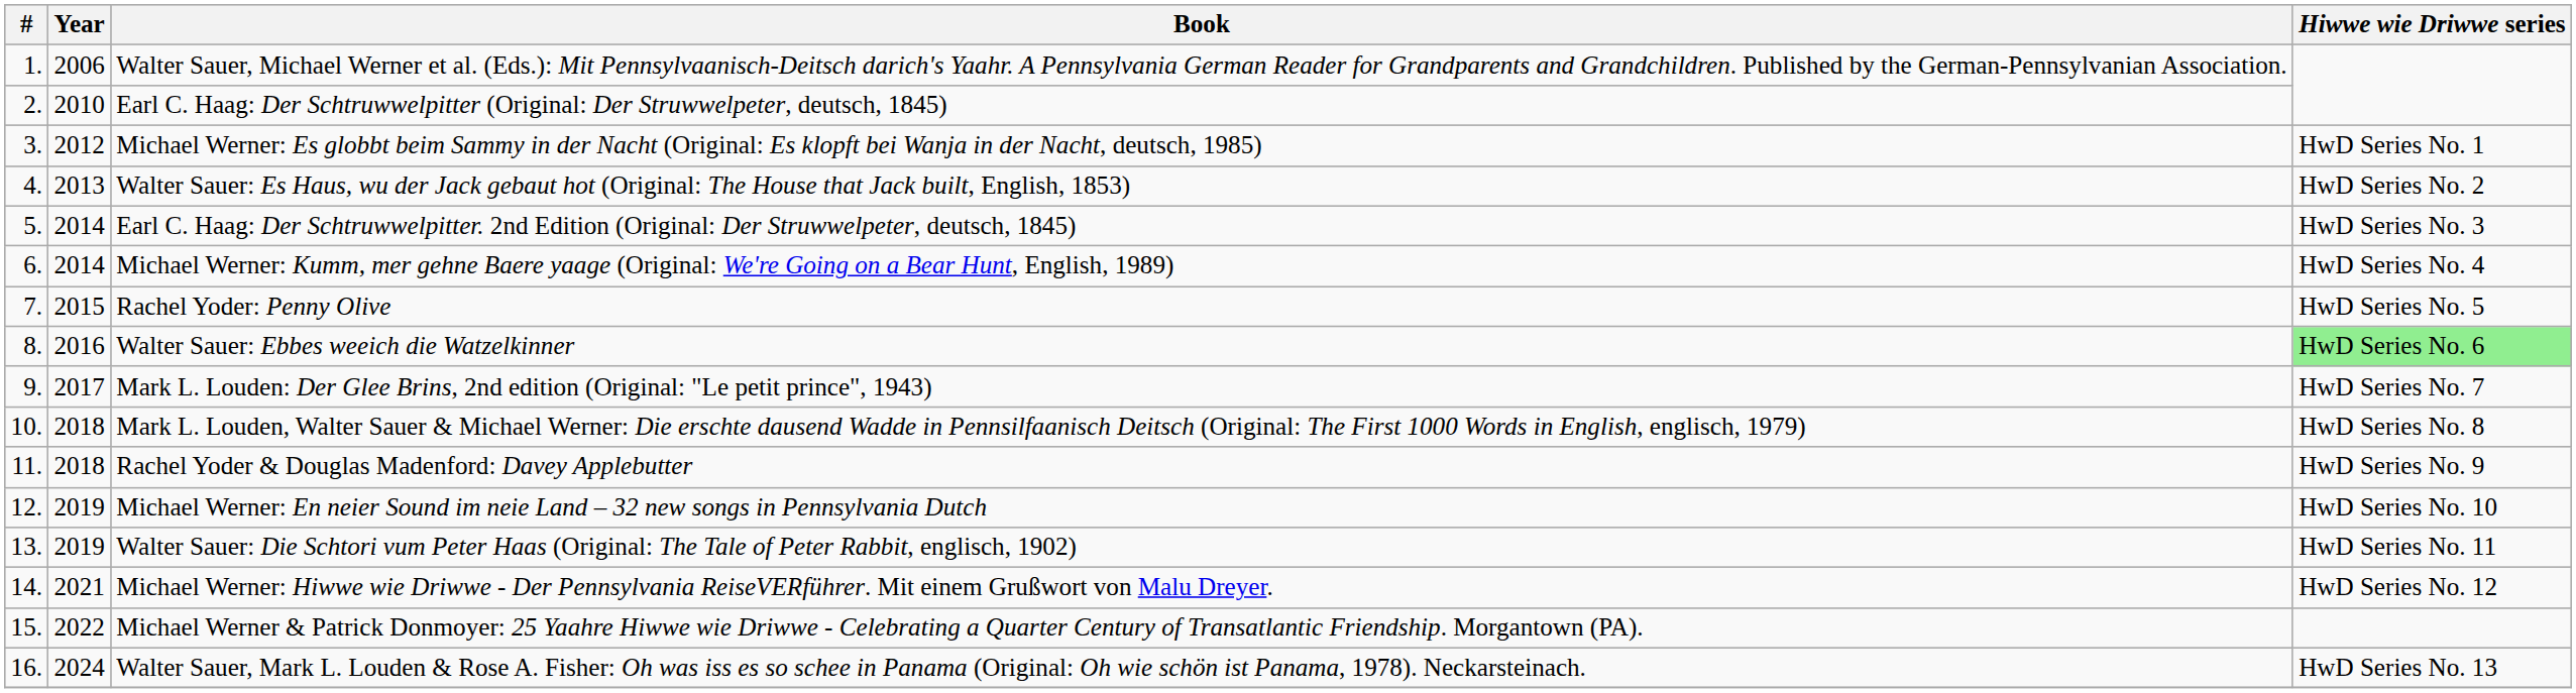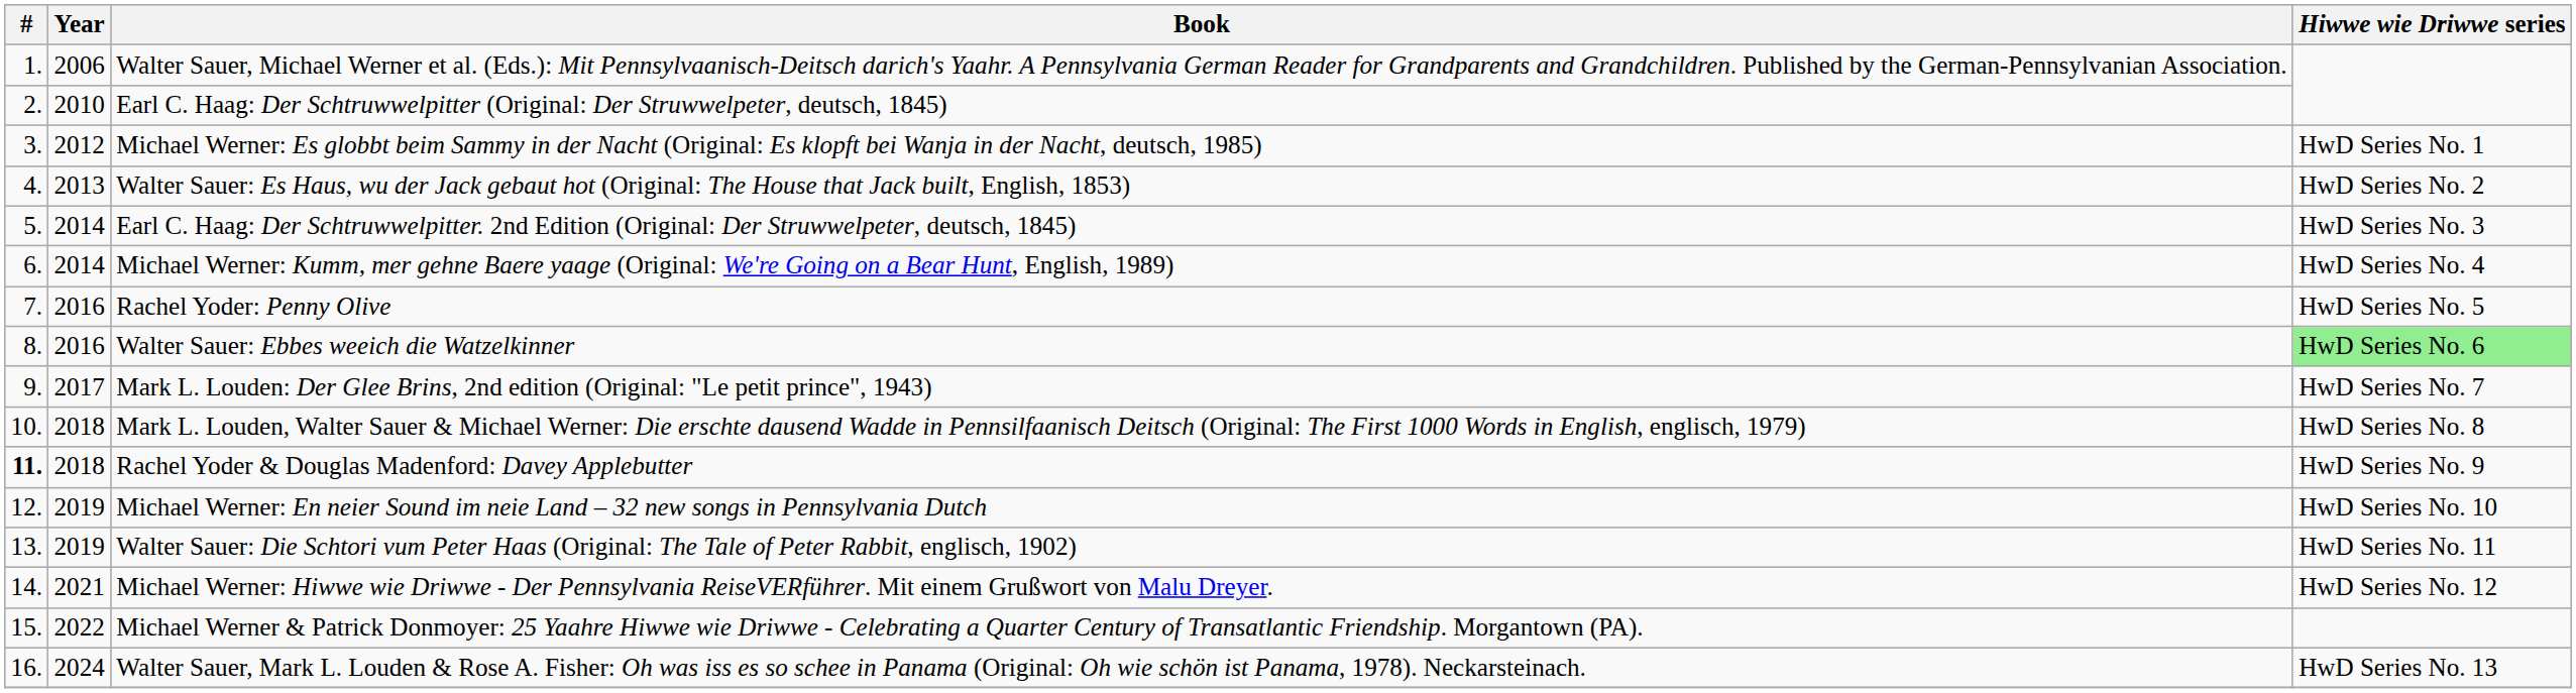Rachel Yoder: Penny Olive | Year: 2015 -> 2016
Rachel Yoder & Douglas Madenford: Davey Applebutter | #: normal -> bold
